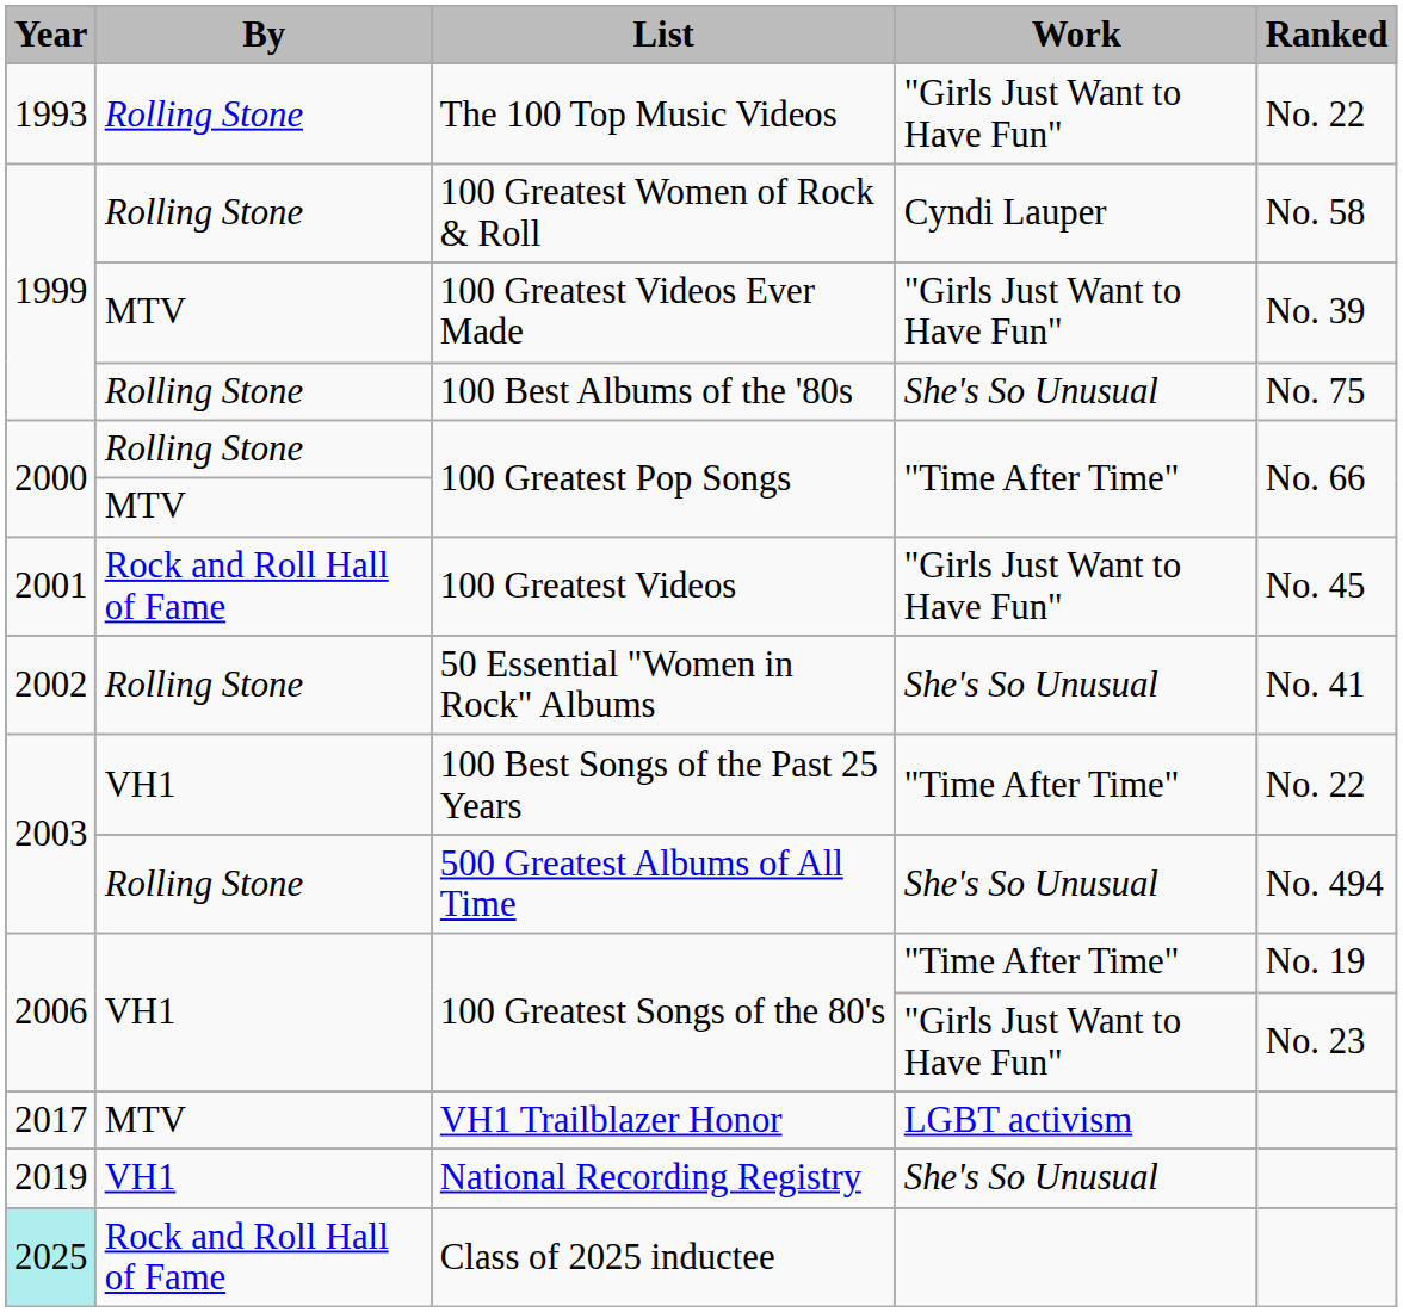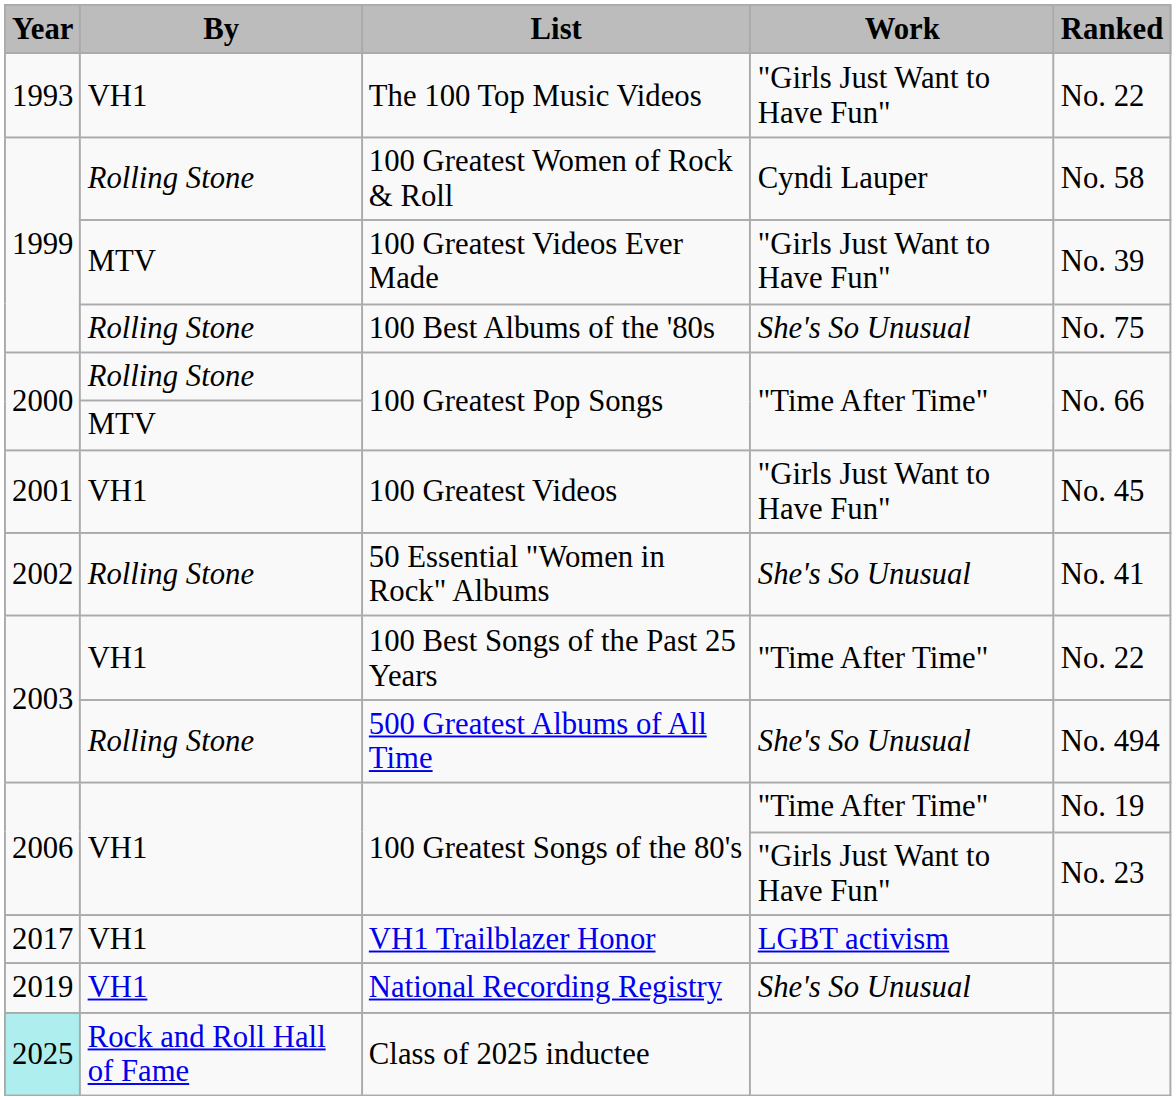The 100 Top Music Videos | By: Rolling Stone -> VH1
100 Greatest Videos | By: Rock and Roll Hall of Fame -> VH1
VH1 Trailblazer Honor | By: MTV -> VH1
